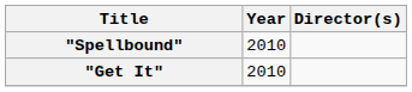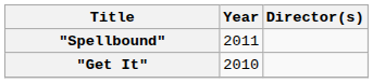"Spellbound" | Year: 2010 -> 2011
